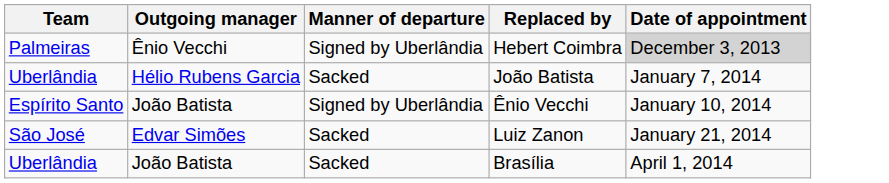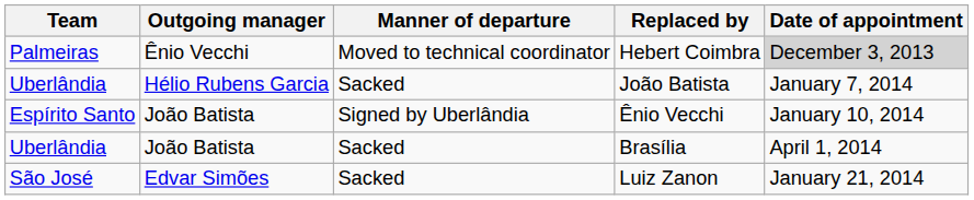Hebert Coimbra | Manner of departure: Signed by Uberlândia -> Moved to technical coordinator
rows swapped: Luiz Zanon <-> Brasília
